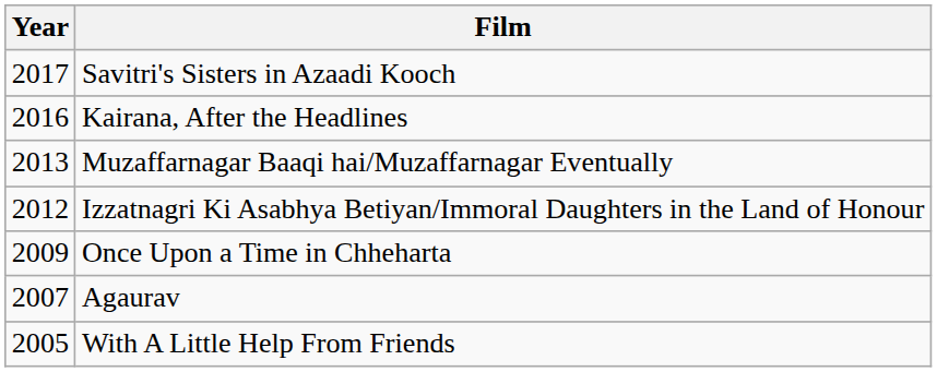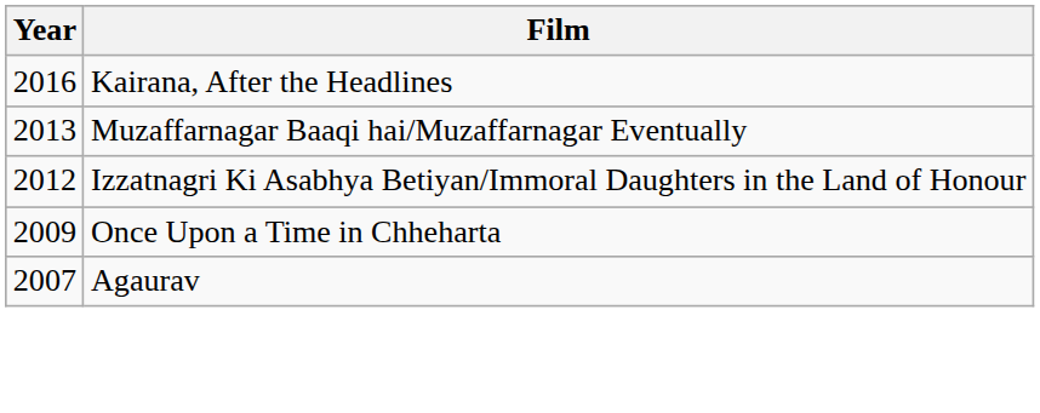- row: 2017 | Savitri's Sisters in Azaadi Kooch
- row: 2005 | With A Little Help From Friends
